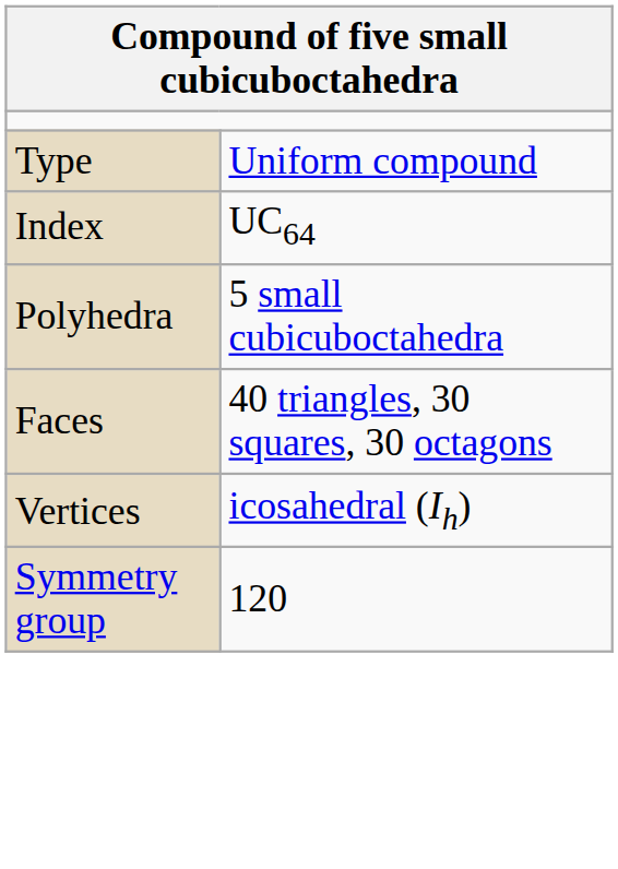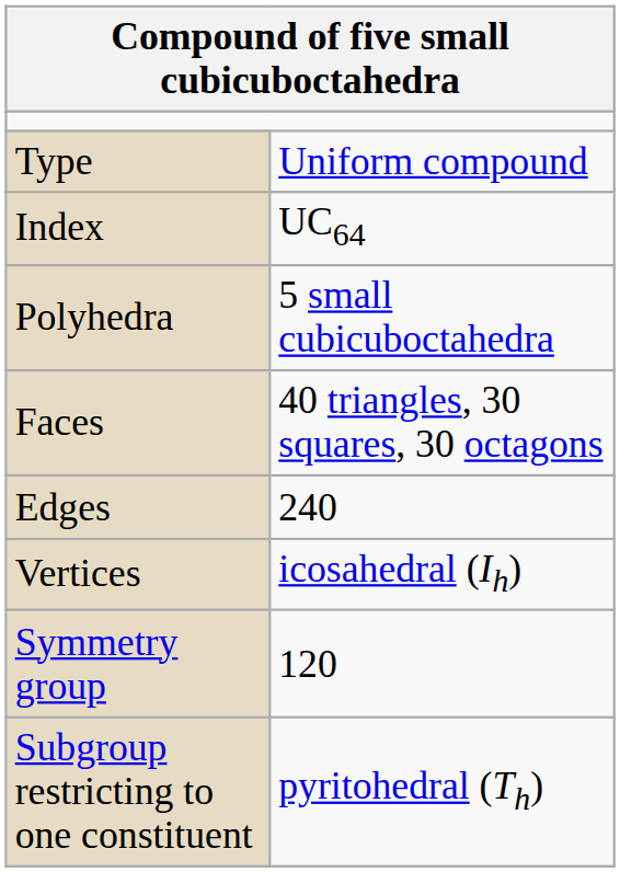+ row: Edges | 240
+ row: Subgroup restricting to one constituent | pyritohedral (Th)
